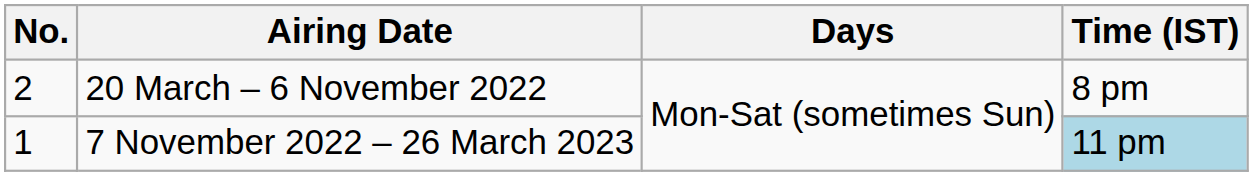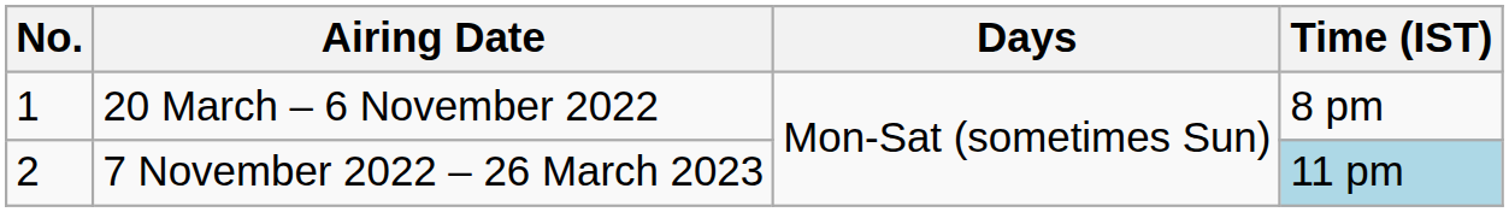20 March – 6 November 2022 | No.: 2 -> 1
7 November 2022 – 26 March 2023 | No.: 1 -> 2
